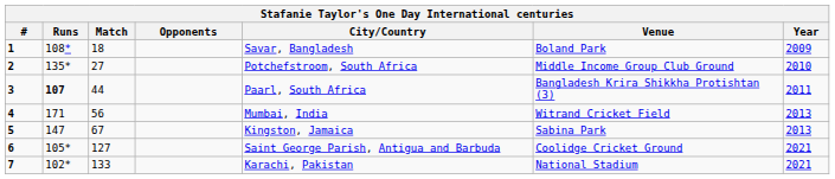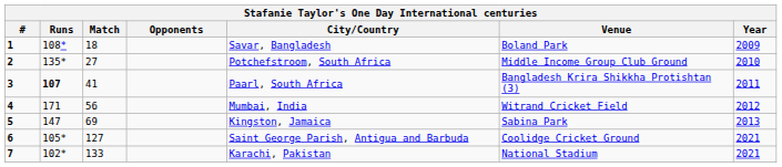3 | Match: 44 -> 41
4 | Year: 2013 -> 2012
5 | Match: 67 -> 69
